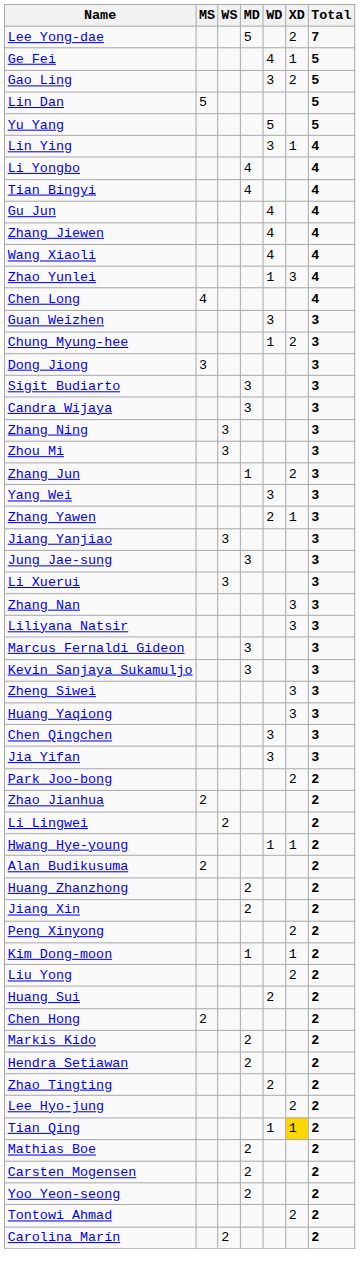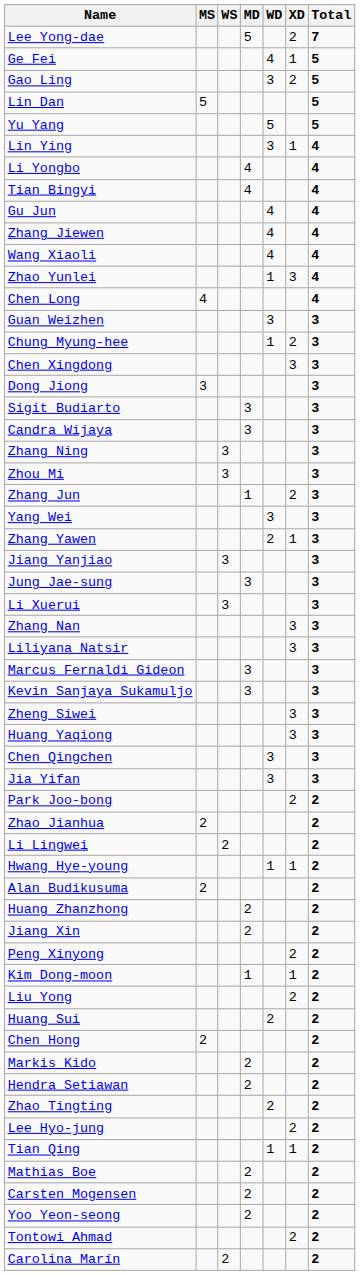+ row: Chen Xingdong | 3 | 3
Tian Qing | XD: gold background -> no background
